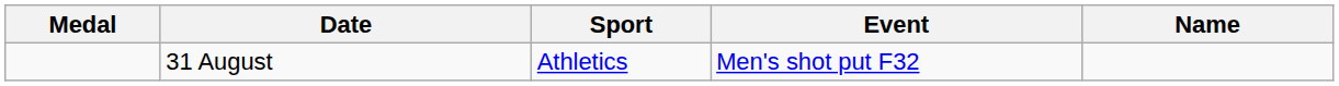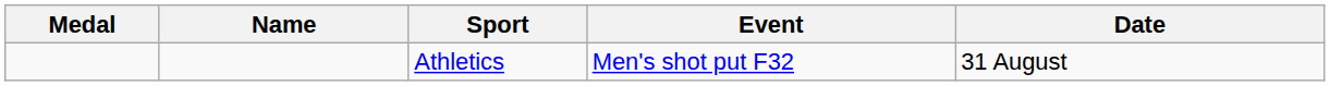columns swapped: Name <-> Date
